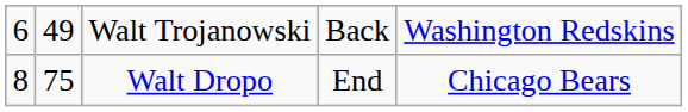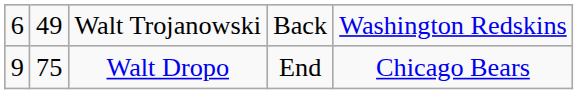Walt Dropo | column 1: 8 -> 9
